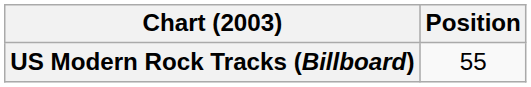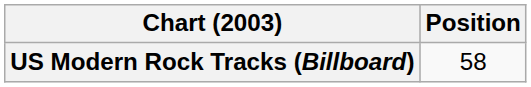US Modern Rock Tracks (Billboard) | Position: 55 -> 58
